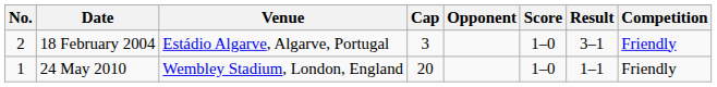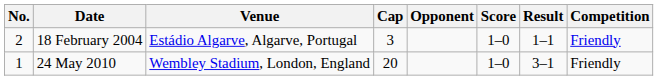18 February 2004 | Result: 3–1 -> 1–1
24 May 2010 | Result: 1–1 -> 3–1
